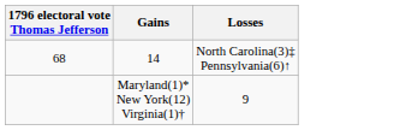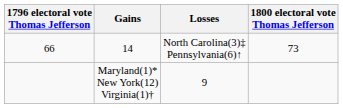+ column: 1800 electoral vote Thomas Jefferson | 73
14 | 1796 electoral vote Thomas Jefferson: 68 -> 66
